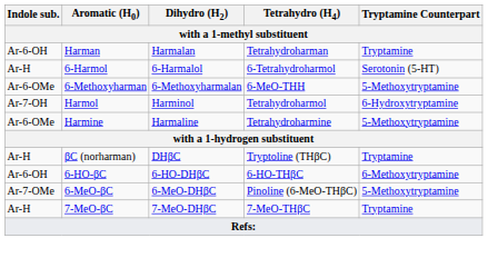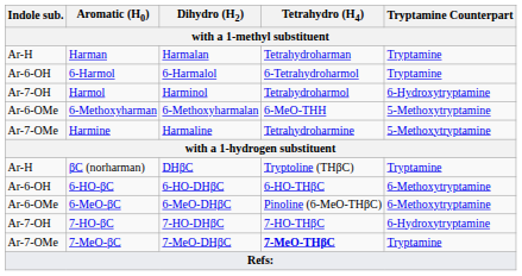Harman | Indole sub.: Ar-6-OH -> Ar-H
6-Harmol | Indole sub.: Ar-H -> Ar-6-OH
6-Harmol | Tryptamine Counterpart: Serotonin (5-HT) -> Tryptamine
rows swapped: 6-Methoxyharman <-> Harmol
Harmine | Indole sub.: Ar-6-OMe -> Ar-7-OMe
6-MeO-βC | Indole sub.: Ar-7-OMe -> Ar-6-OMe
6-MeO-βC | Tryptamine Counterpart: 5-Methoxytryptamine -> 6-Methoxytryptamine
+ row: Ar-7-OH | 7-HO-βC | 7-HO-DHβC | 7-HO-THβC | 6-Hydroxytryptamine
7-MeO-βC | Indole sub.: Ar-H -> Ar-7-OMe
7-MeO-βC | Tetrahydro (H4): normal -> bold
